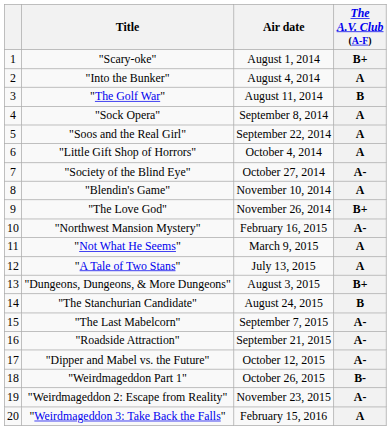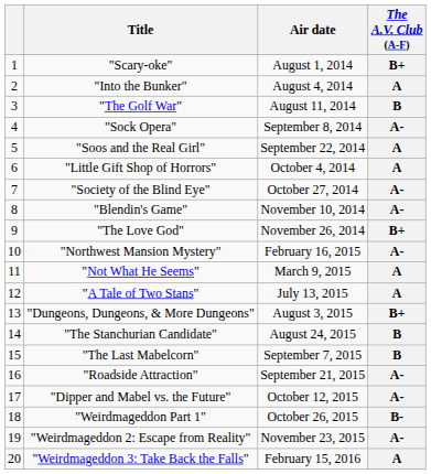"Sock Opera" | The A.V. Club (A-F): A -> A-
"Blendin's Game" | The A.V. Club (A-F): A -> A-
"The Last Mabelcorn" | The A.V. Club (A-F): A- -> B
